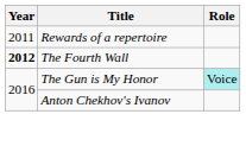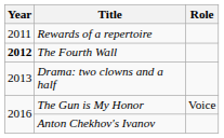+ row: 2013 | Drama: two clowns and a half
The Gun is My Honor | Role: paleturquoise background -> no background
